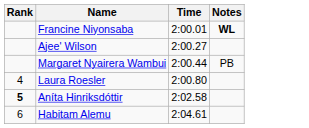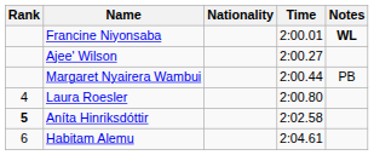+ column: Nationality
